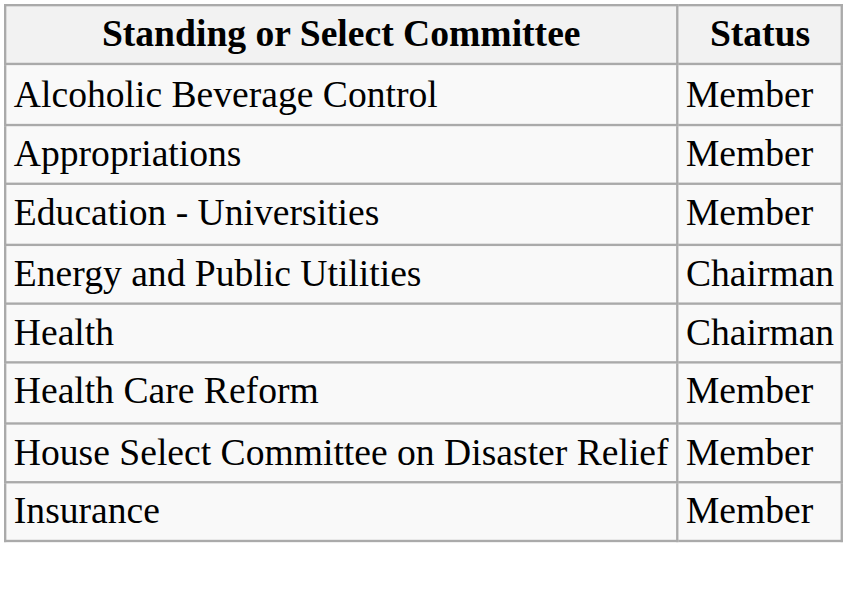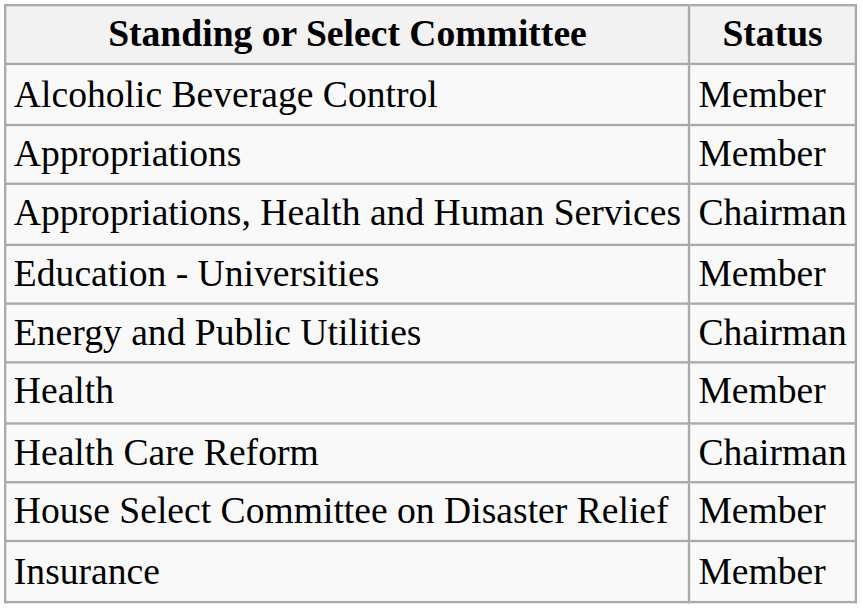+ row: Appropriations, Health and Human Services | Chairman
Health | Status: Chairman -> Member
Health Care Reform | Status: Member -> Chairman
